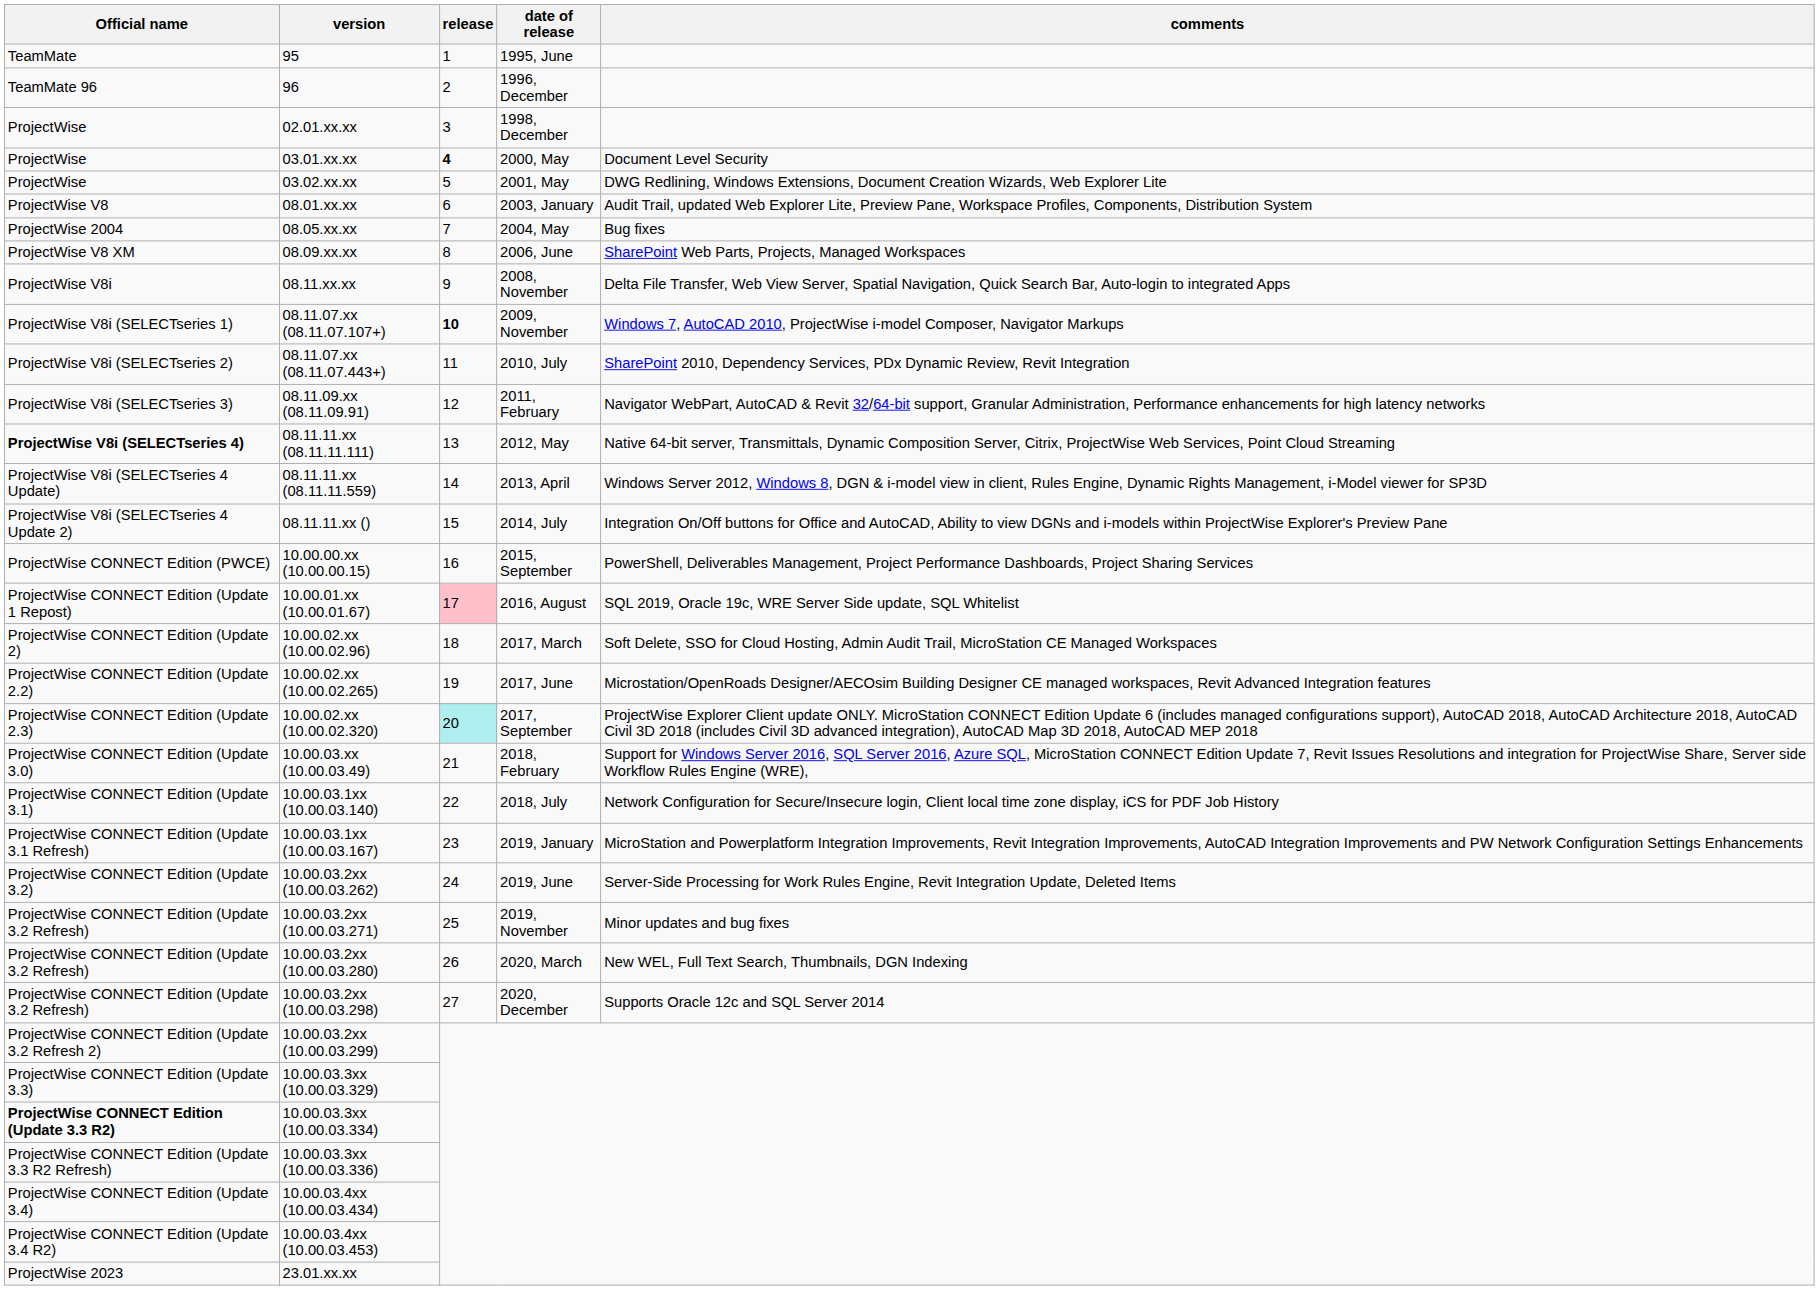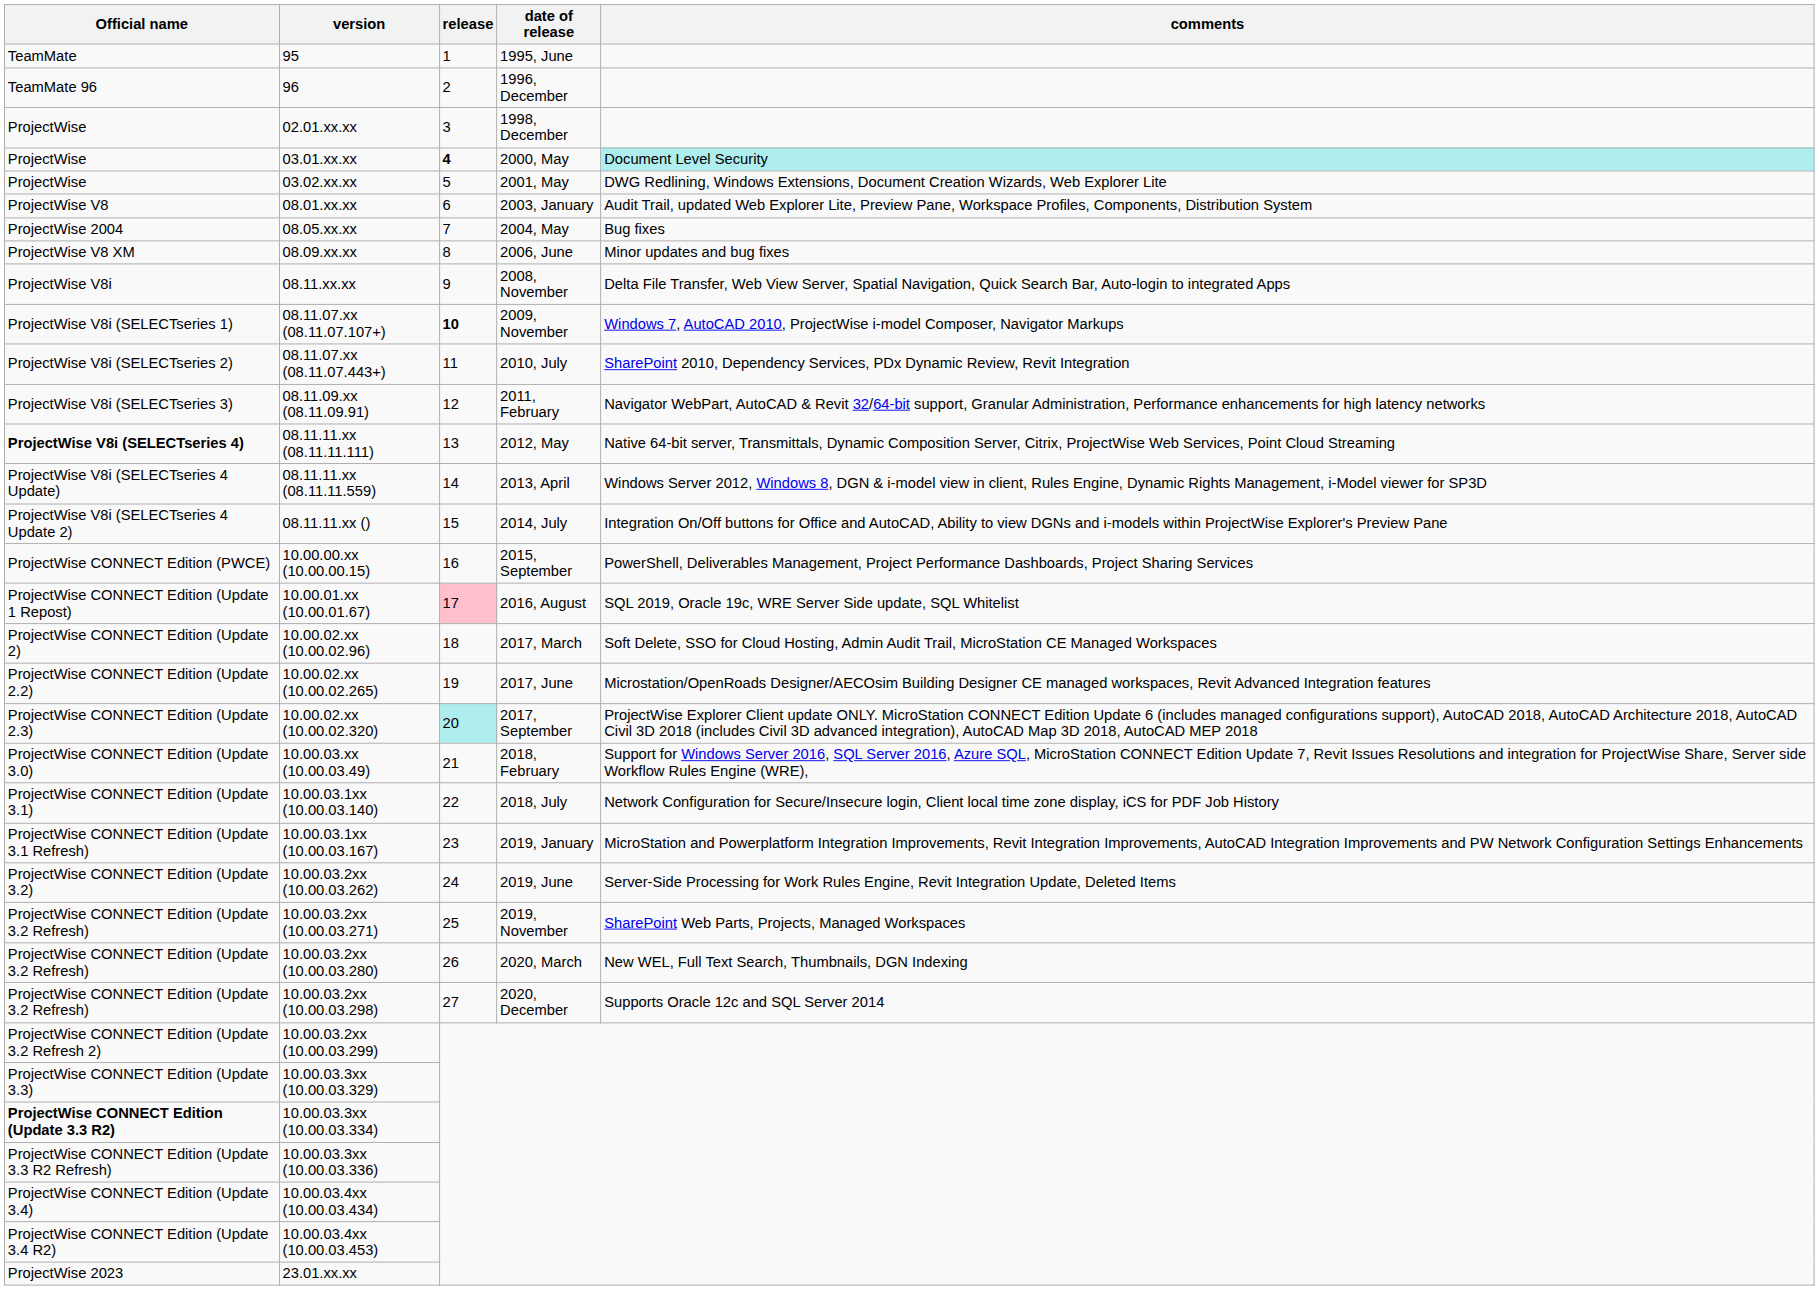03.01.xx.xx | comments: no background -> paleturquoise background
08.09.xx.xx | comments: SharePoint Web Parts, Projects, Managed Workspaces -> Minor updates and bug fixes
10.00.03.2xx (10.00.03.271) | comments: Minor updates and bug fixes -> SharePoint Web Parts, Projects, Managed Workspaces
